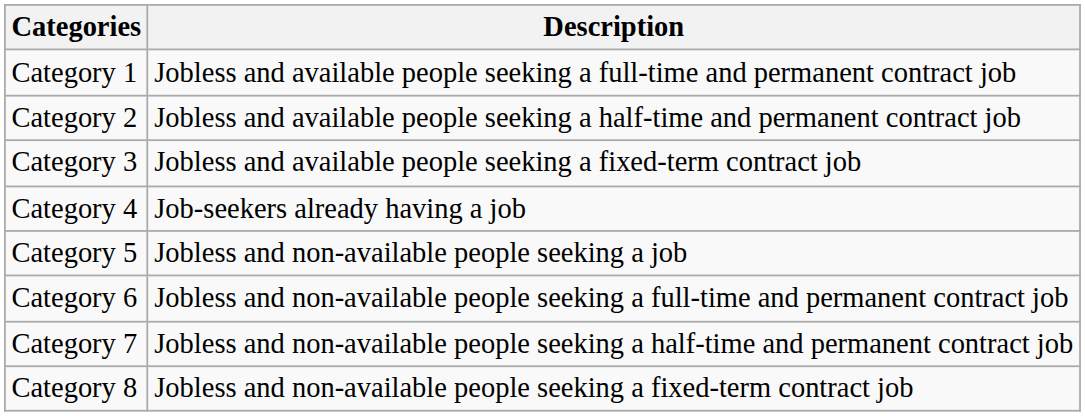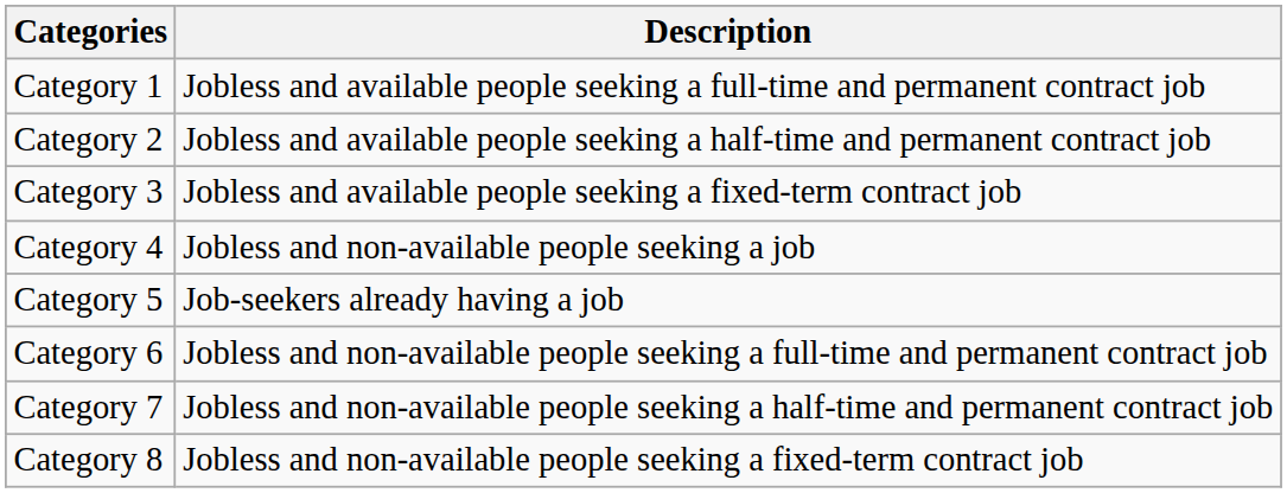Category 4 | Description: Job-seekers already having a job -> Jobless and non-available people seeking a job
Category 5 | Description: Jobless and non-available people seeking a job -> Job-seekers already having a job
